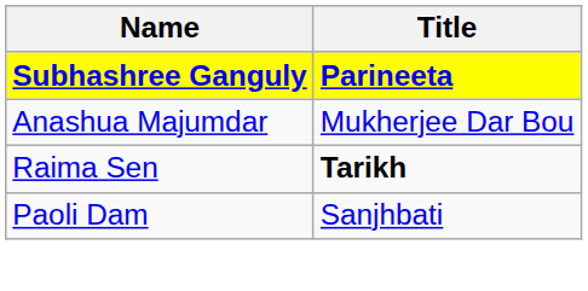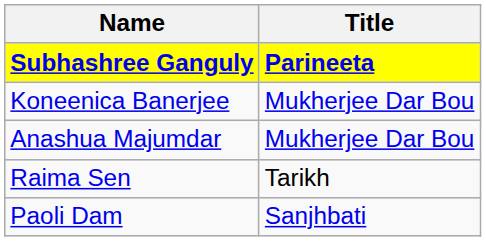+ row: Koneenica Banerjee | Mukherjee Dar Bou
Raima Sen | Title: bold -> normal
